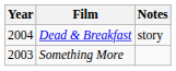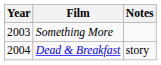rows swapped: Something More <-> Dead & Breakfast
